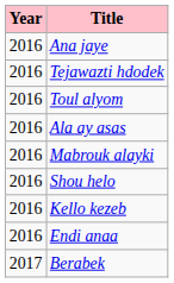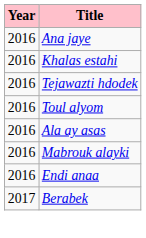+ row: 2016 | Khalas estahi
- row: 2016 | Shou helo
- row: 2016 | Kello kezeb
